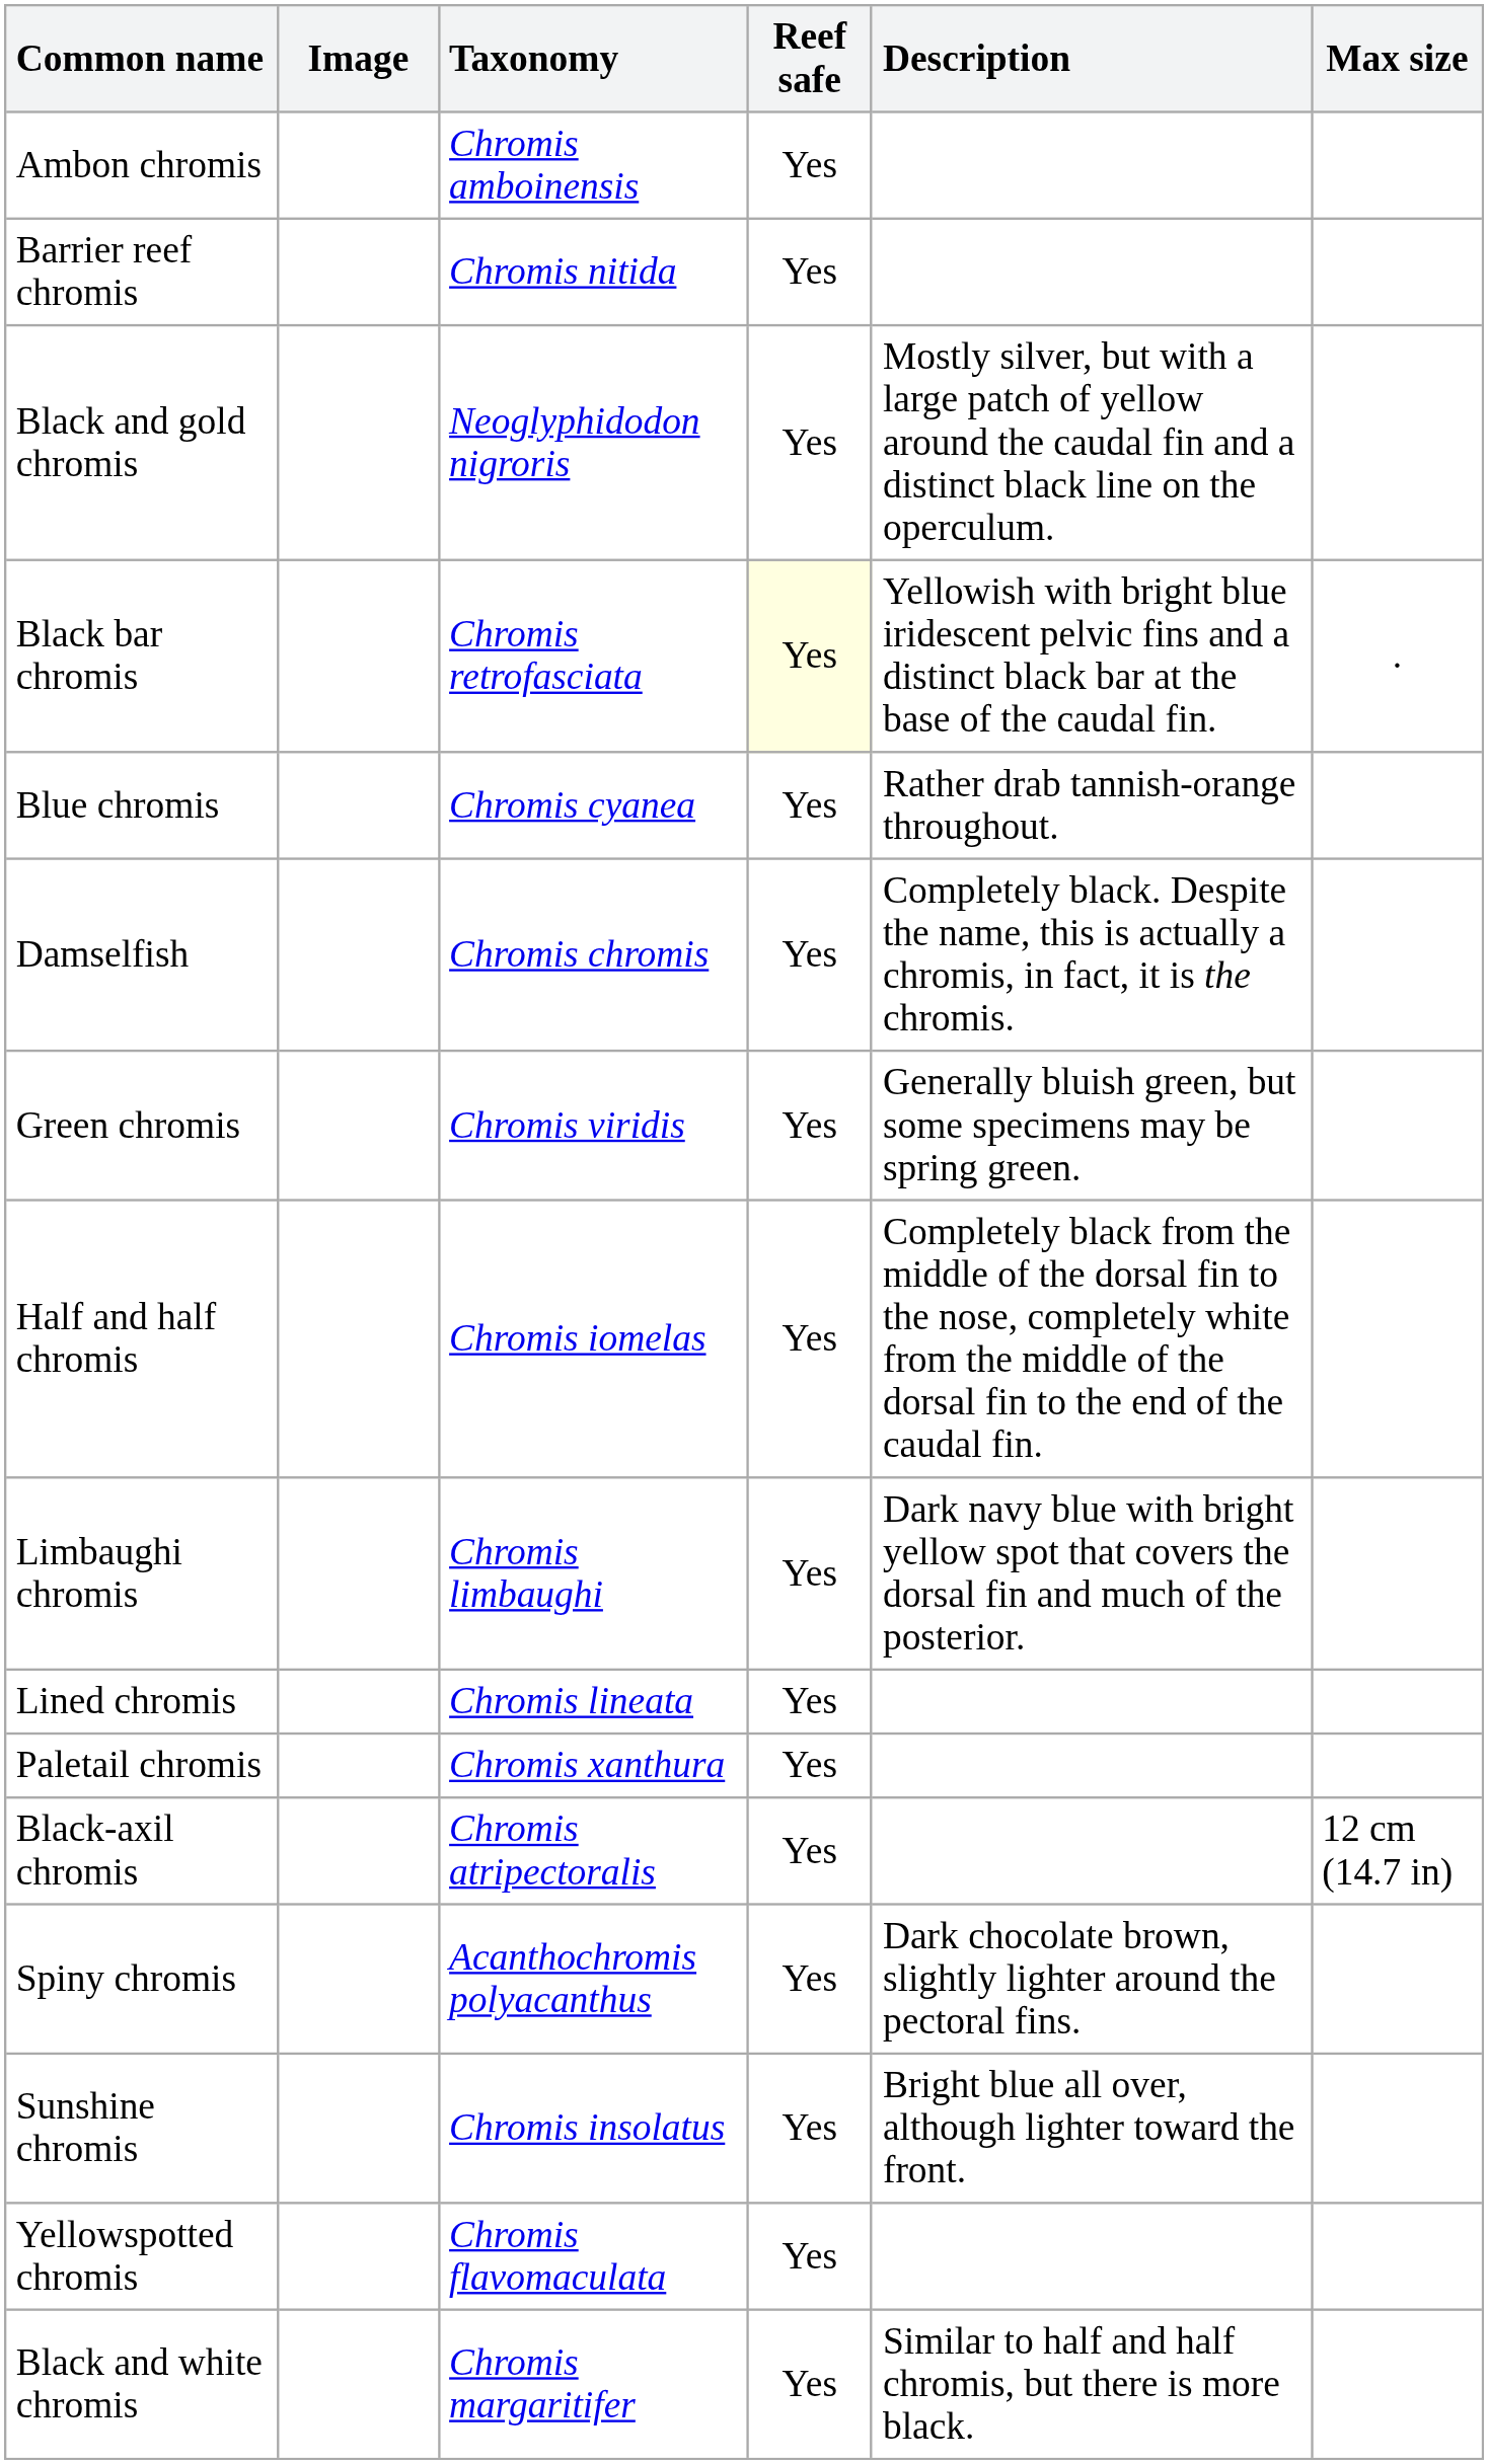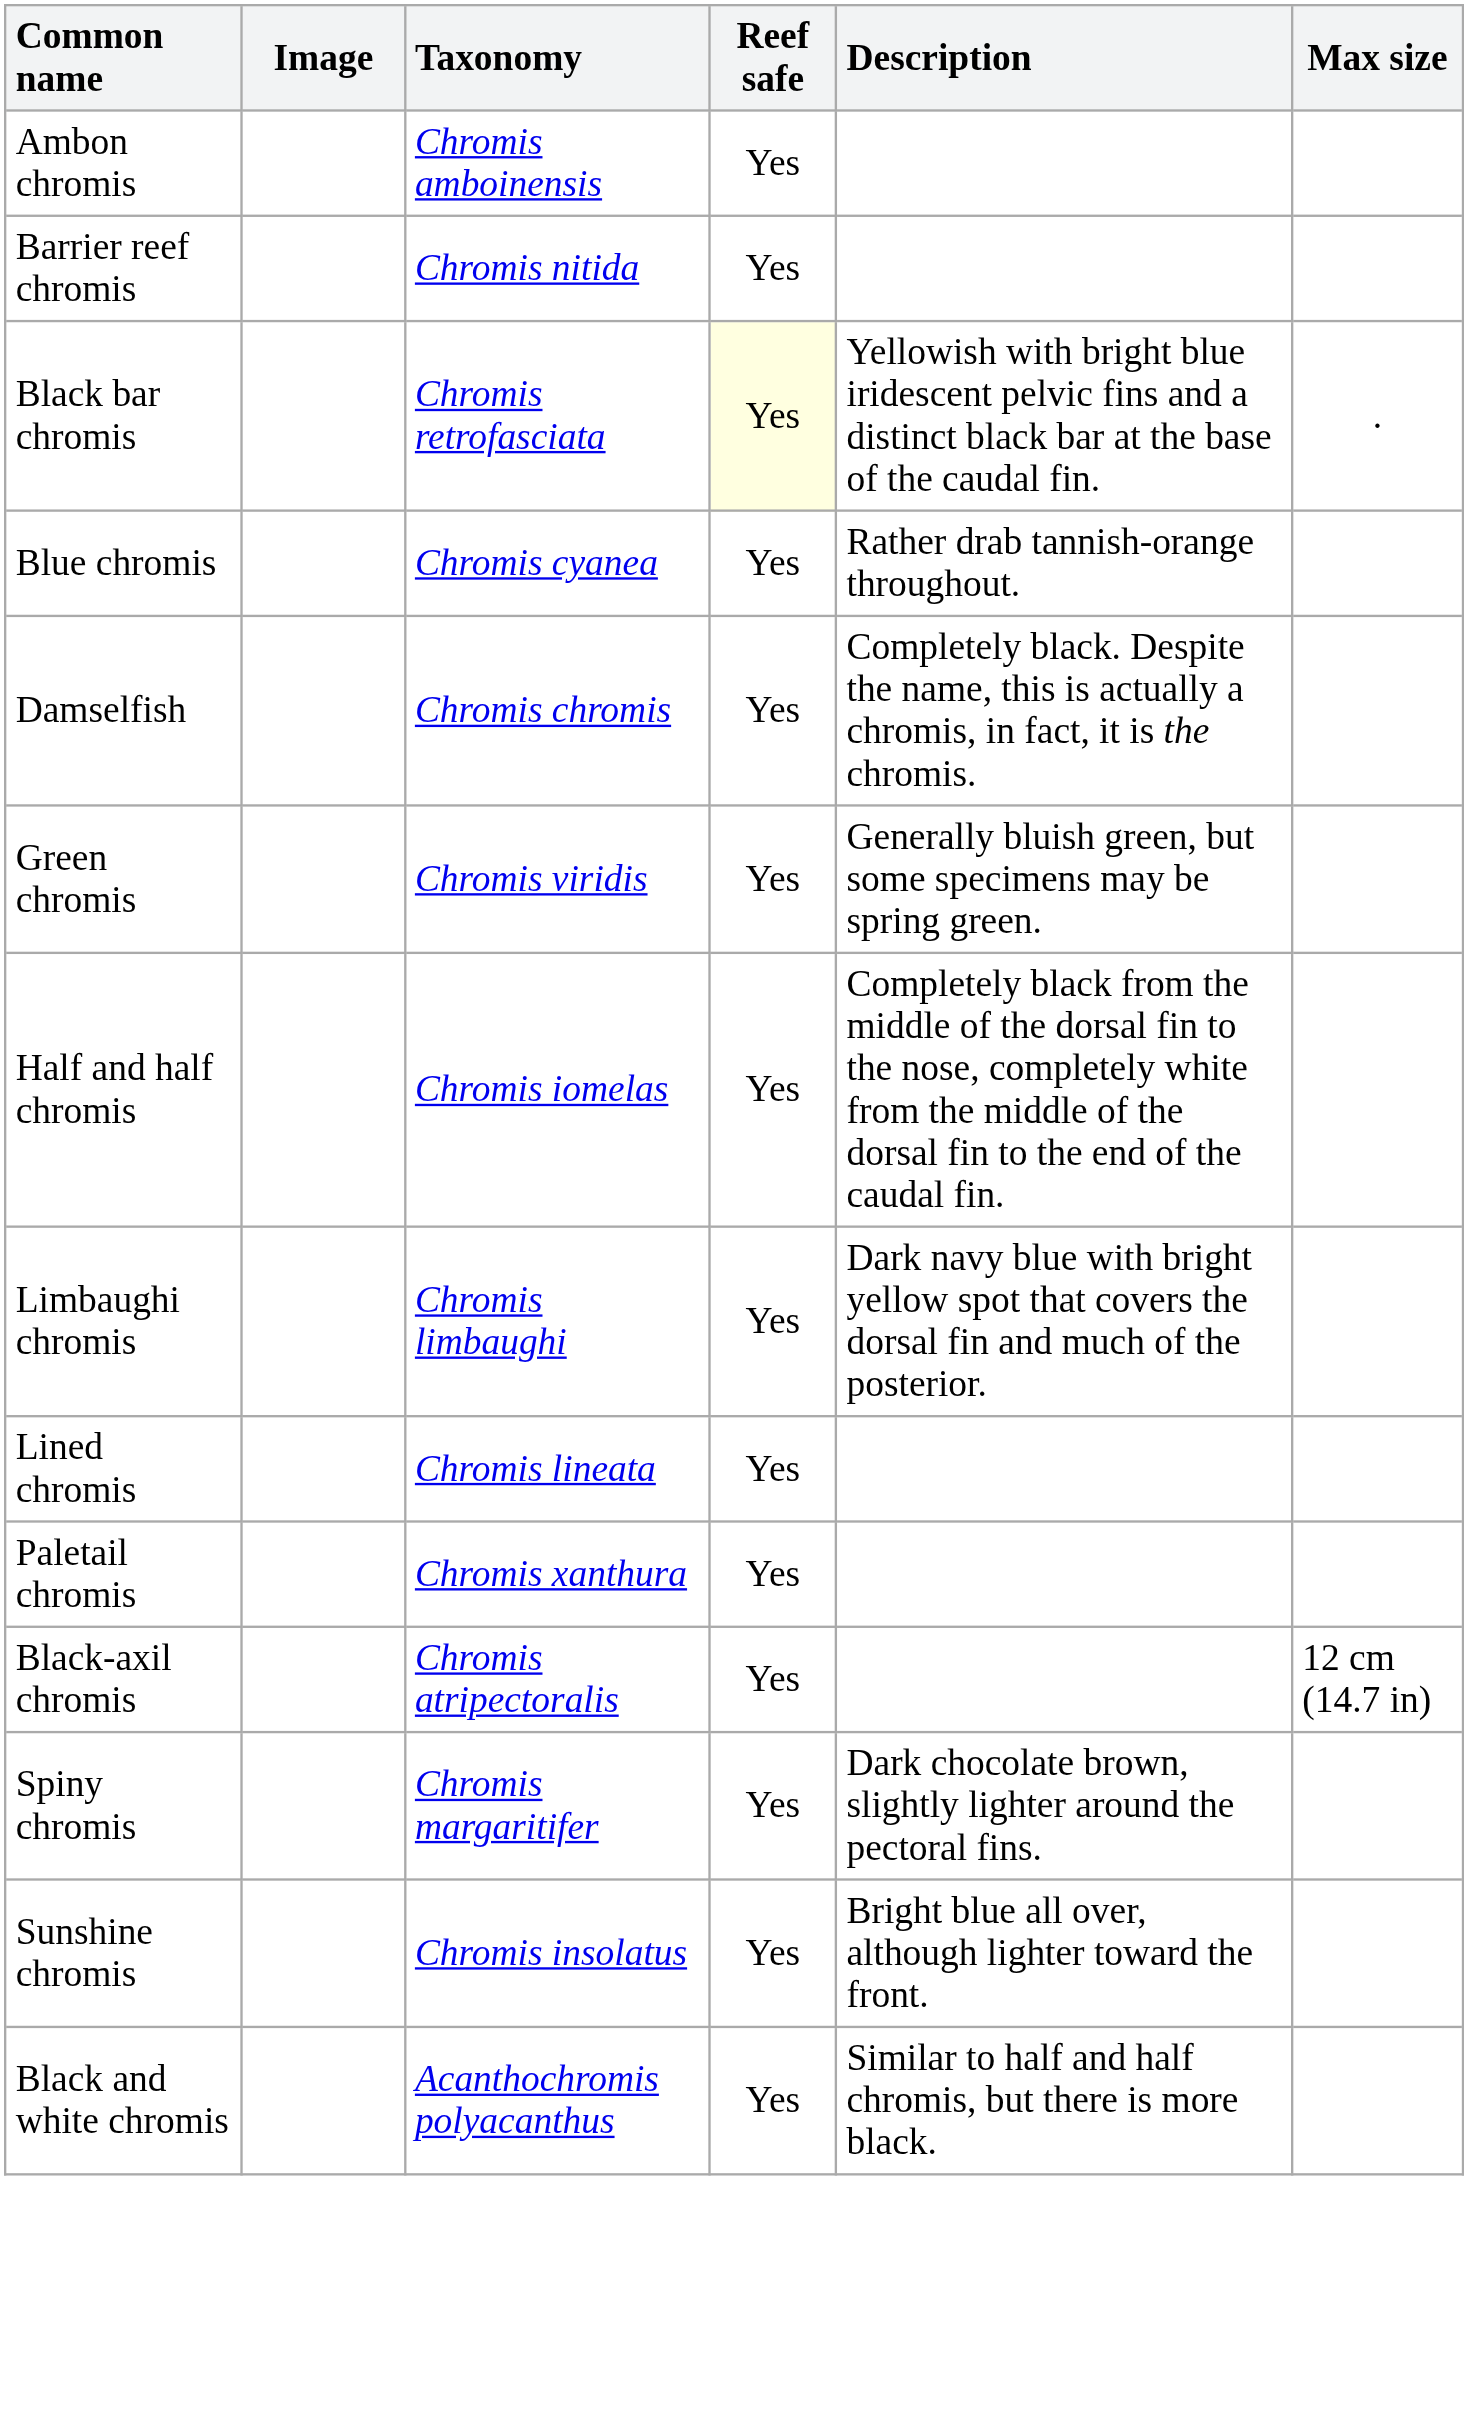- row: Black and gold chromis | Neoglyphidodon nigroris | Yes | Mostly silver, but with a large patch of yellow around the caudal fin and a distinct black line on the operculum.
Spiny chromis | Taxonomy: Acanthochromis polyacanthus -> Chromis margaritifer
- row: Yellowspotted chromis | Chromis flavomaculata | Yes
Black and white chromis | Taxonomy: Chromis margaritifer -> Acanthochromis polyacanthus
